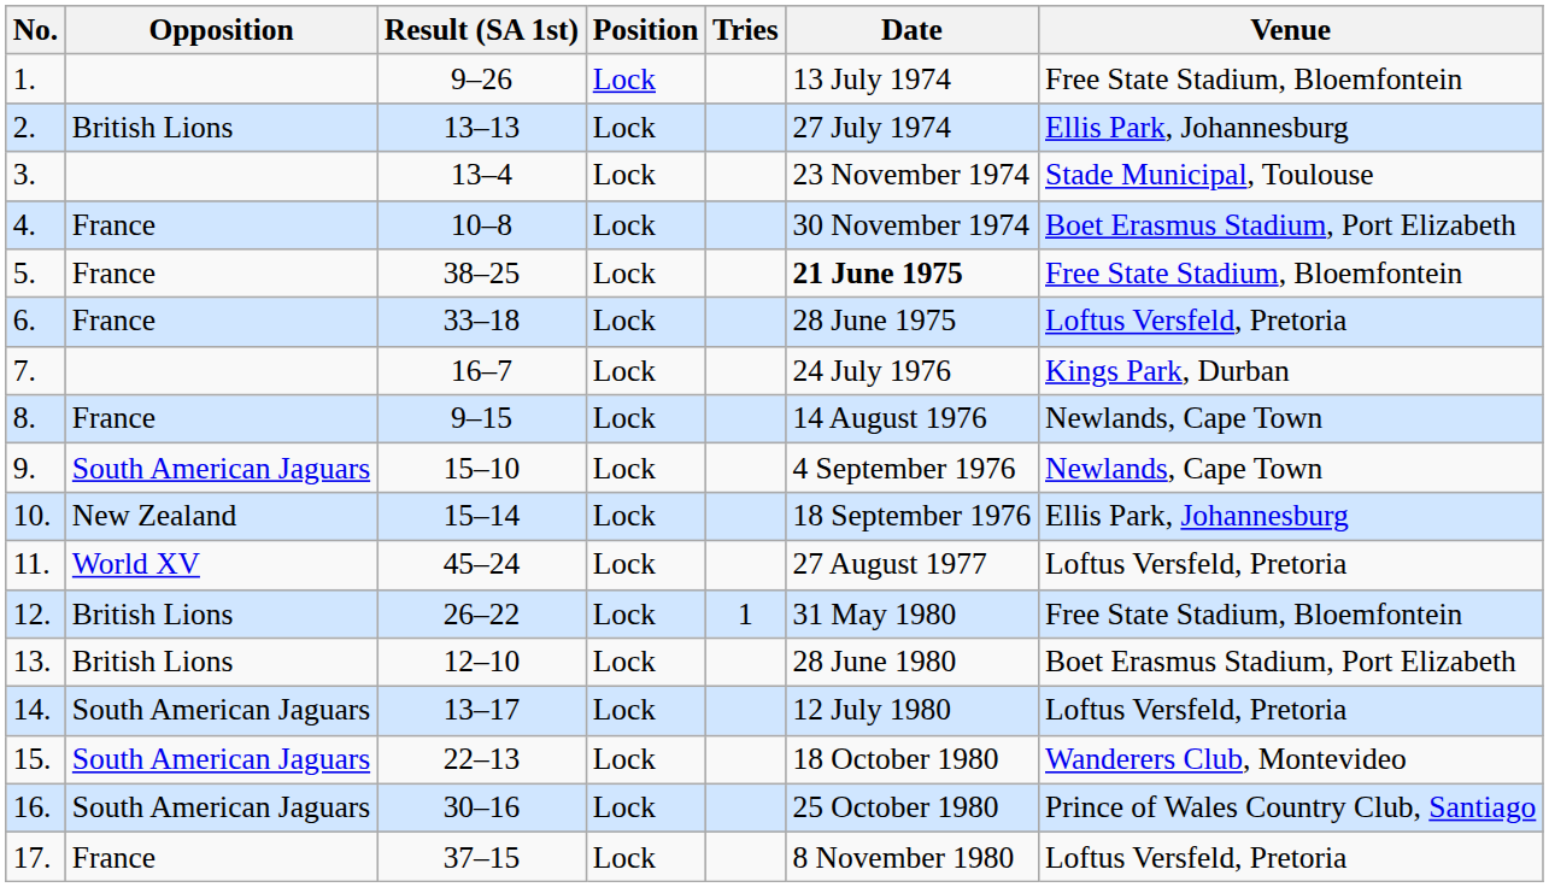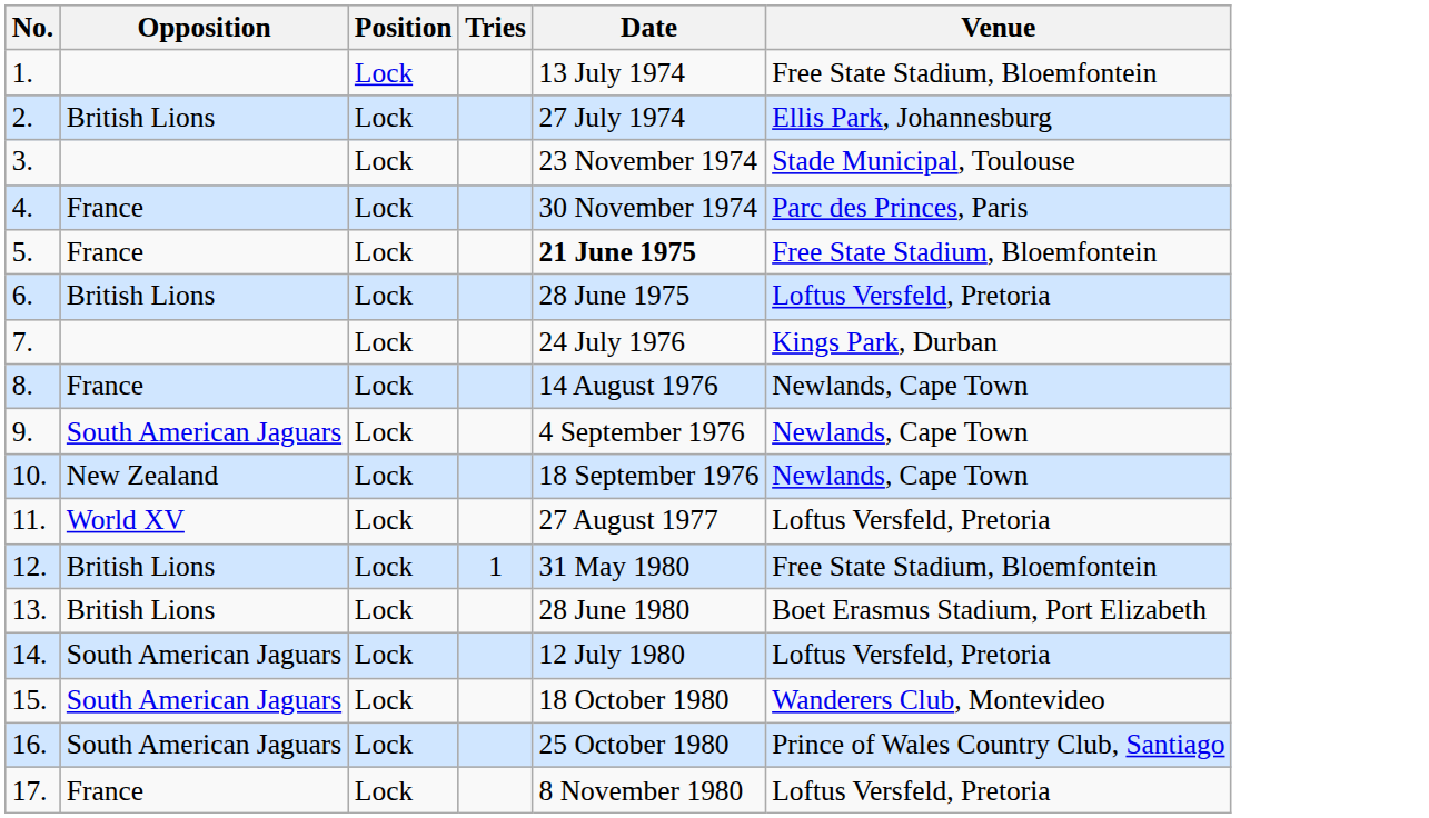- column: Result (SA 1st) | 9–26 | 13–13 | 13–4 | 10–8 | 38–25 | 33–18 | 16–7 | 9–15 | 15–10 | 15–14 | 45–24 | 26–22 | 12–10 | 13–17 | 22–13 | 30–16 | 37–15
4. | Venue: Boet Erasmus Stadium, Port Elizabeth -> Parc des Princes, Paris
6. | Opposition: France -> British Lions
10. | Venue: Ellis Park, Johannesburg -> Newlands, Cape Town
